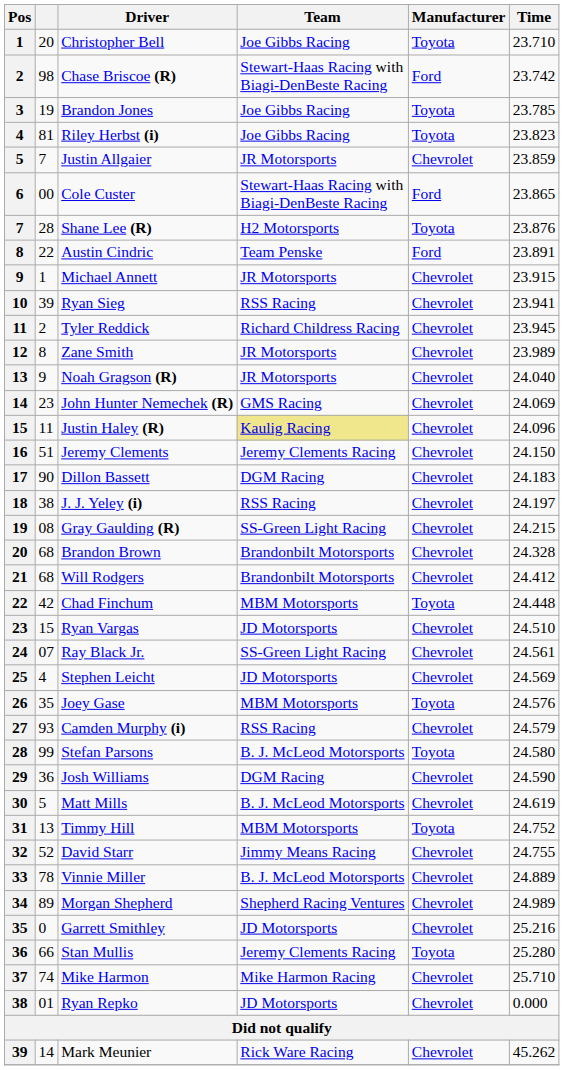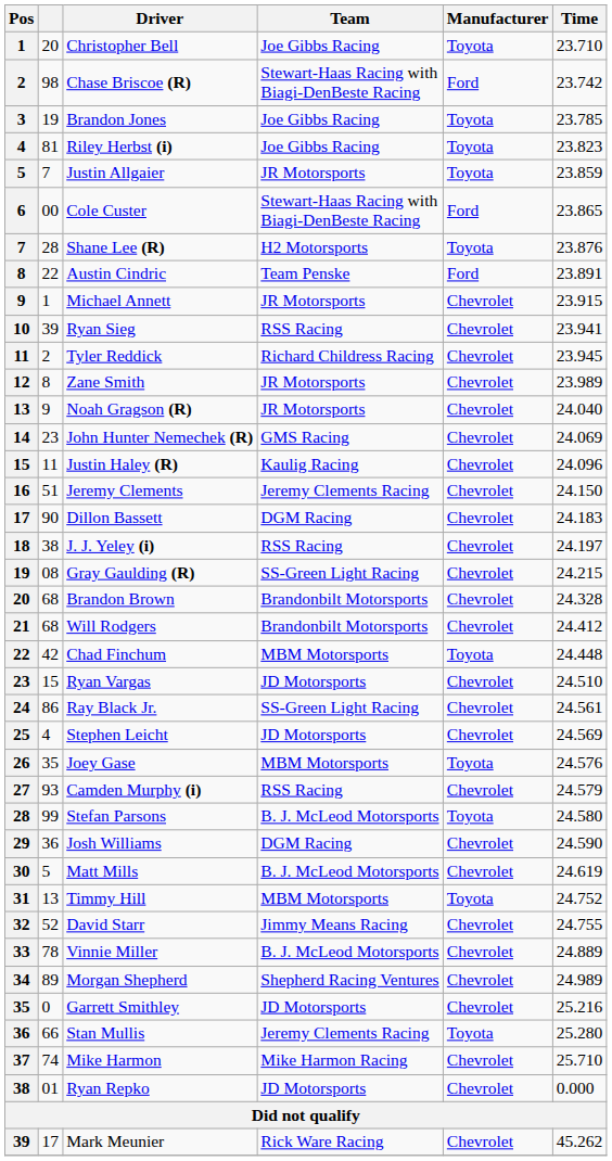Justin Allgaier | Manufacturer: Chevrolet -> Toyota
Justin Haley (R) | Team: khaki background -> no background
Ray Black Jr. | column 2: 07 -> 86
Mark Meunier | column 2: 14 -> 17
